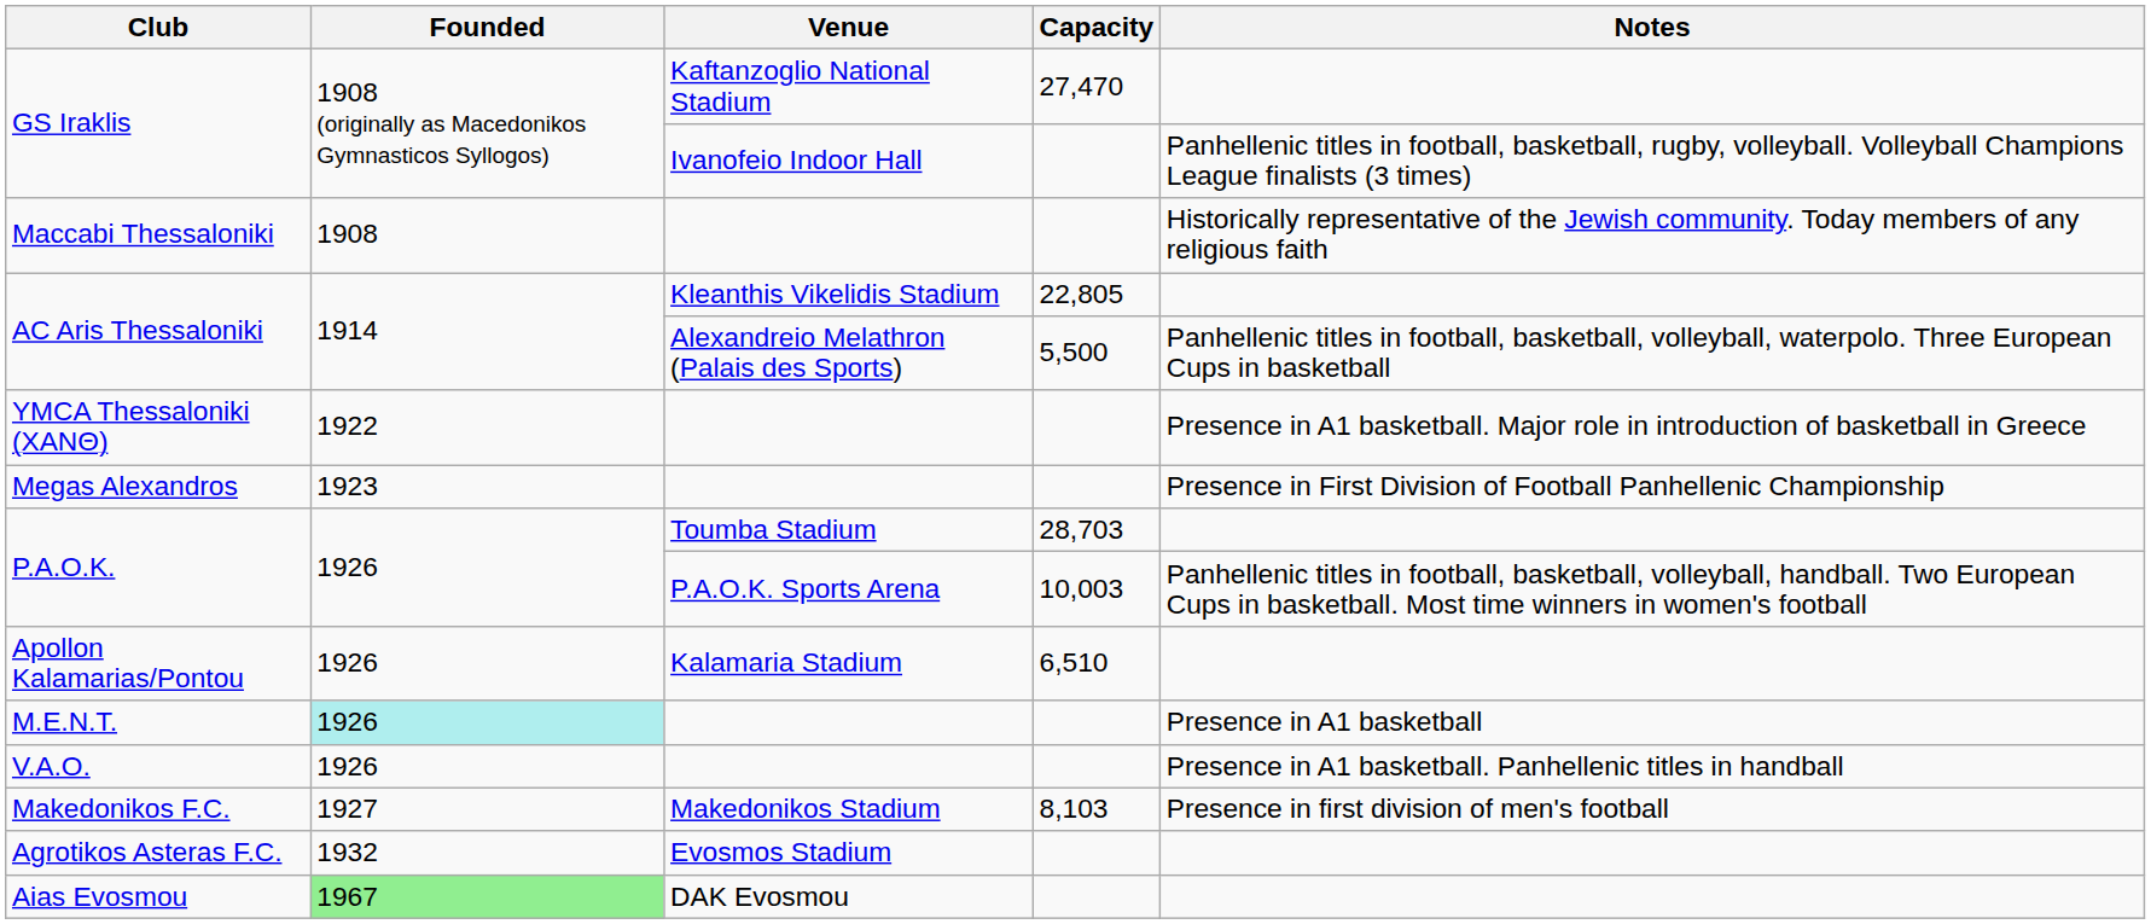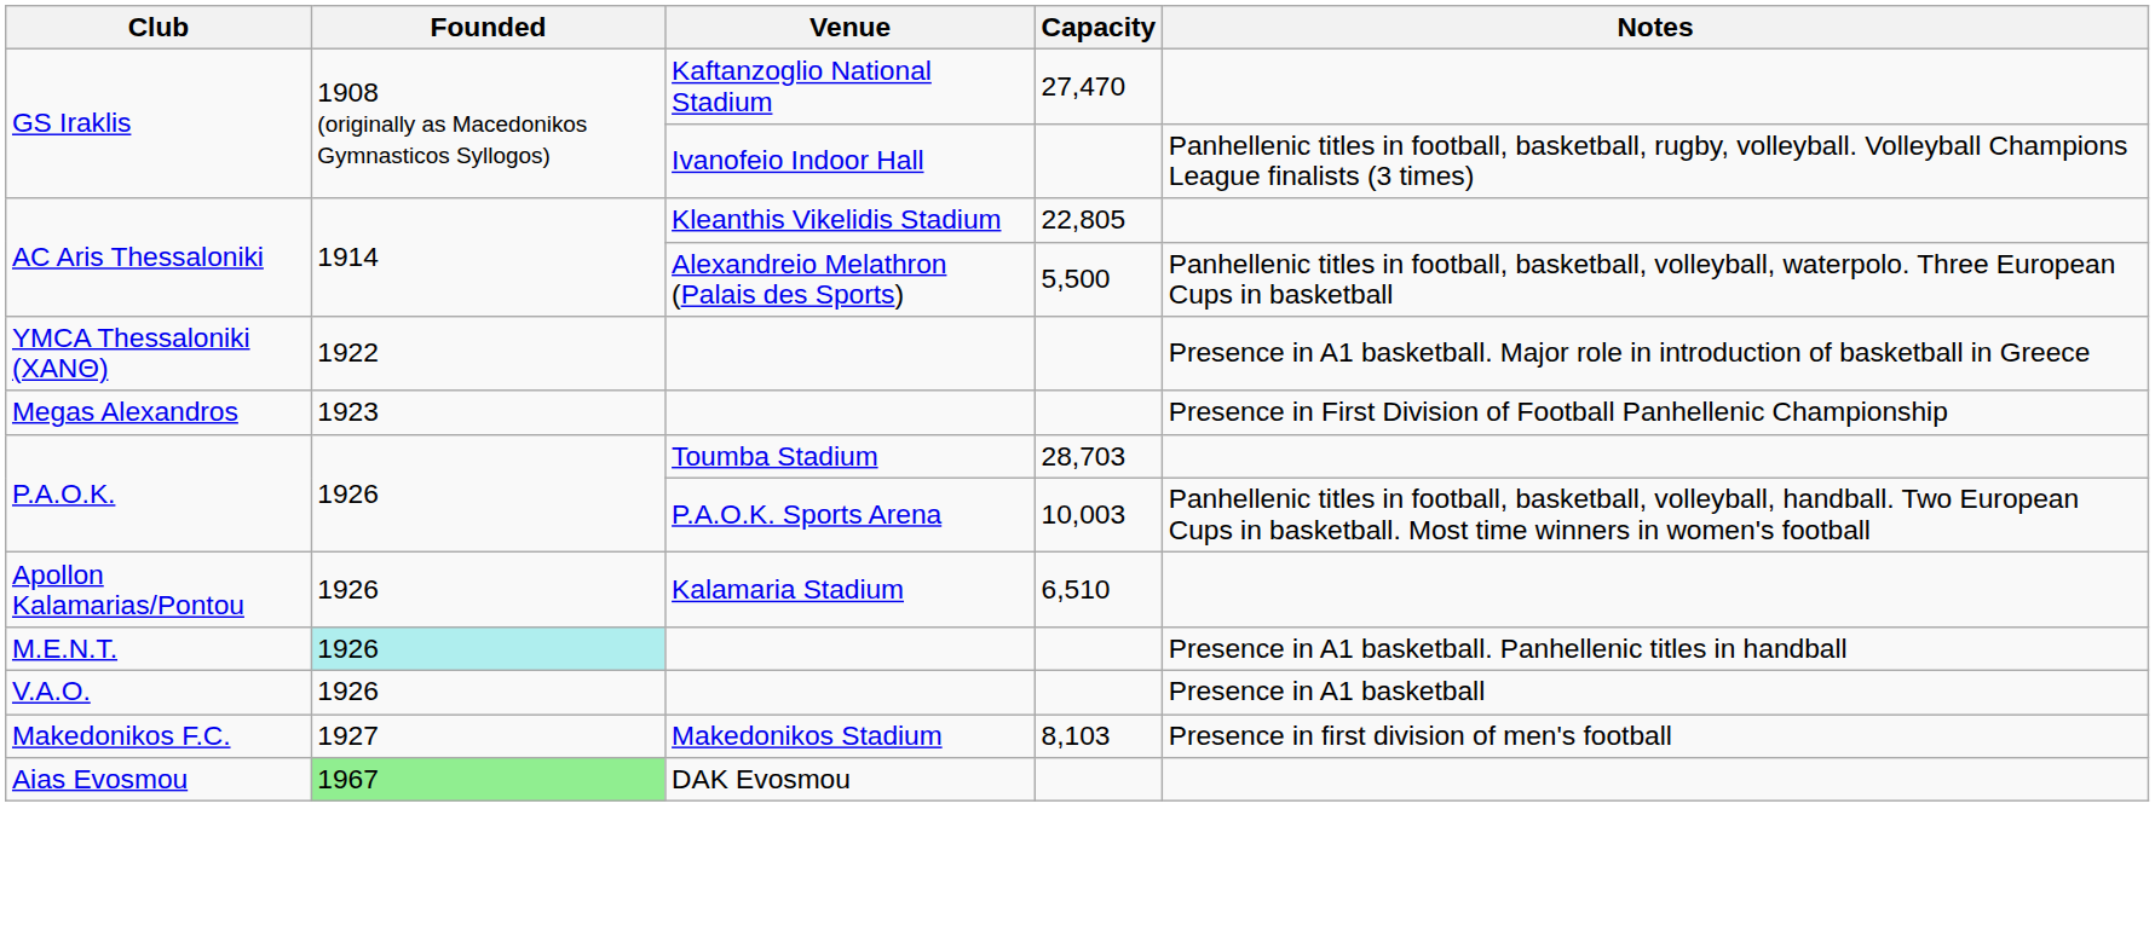- row: Maccabi Thessaloniki | 1908 | Historically representative of the Jewish community. Today members of any religious faith
M.E.N.T. | Notes: Presence in A1 basketball -> Presence in A1 basketball. Panhellenic titles in handball
V.A.O. | Notes: Presence in A1 basketball. Panhellenic titles in handball -> Presence in A1 basketball
- row: Agrotikos Asteras F.C. | 1932 | Evosmos Stadium
